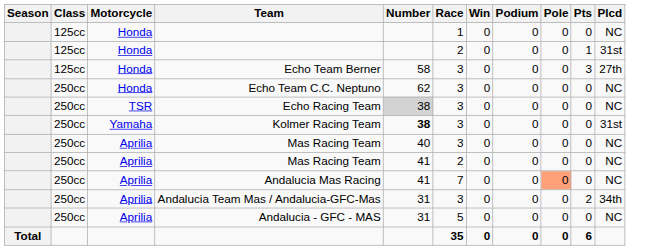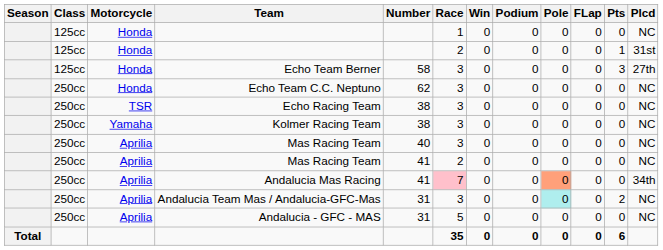+ column: FLap | 0 | 0 | 0 | 0 | 0 | 0 | 0 | 0 | 0 | 0 | 0 | 0
Echo Racing Team | Number: lightgrey background -> no background
Kolmer Racing Team | Number: bold -> normal
Kolmer Racing Team | Plcd: 31st -> NC
Andalucia Mas Racing | Race: no background -> pink background
Andalucia Mas Racing | Plcd: NC -> 34th
Andalucia Team Mas / Andalucia-GFC-Mas | Pole: no background -> paleturquoise background
Andalucia Team Mas / Andalucia-GFC-Mas | Plcd: 34th -> NC
